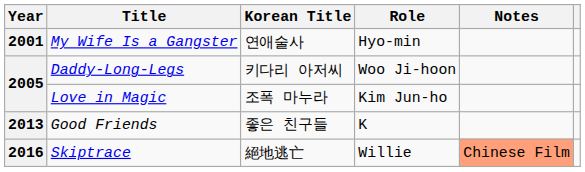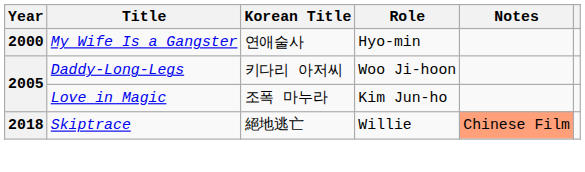My Wife Is a Gangster | Year: 2001 -> 2000
- row: 2013 | Good Friends | 좋은 친구들 | K
Skiptrace | Year: 2016 -> 2018
